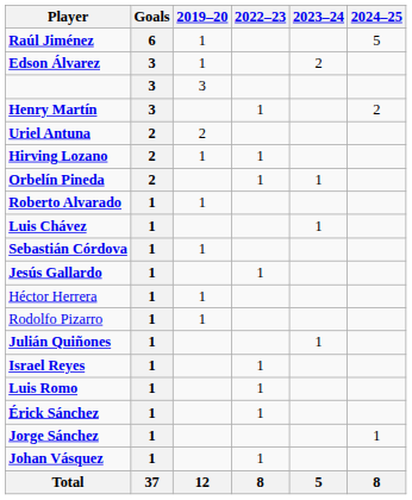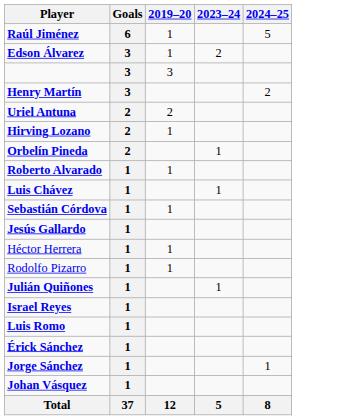- column: 2022–23 | 1 | 1 | 1 | 1 | 1 | 1 | 1 | 1 | 8
